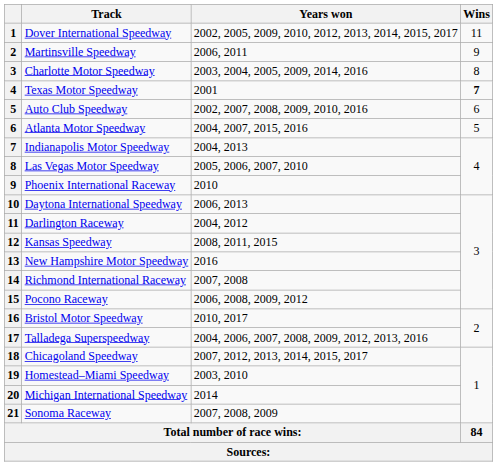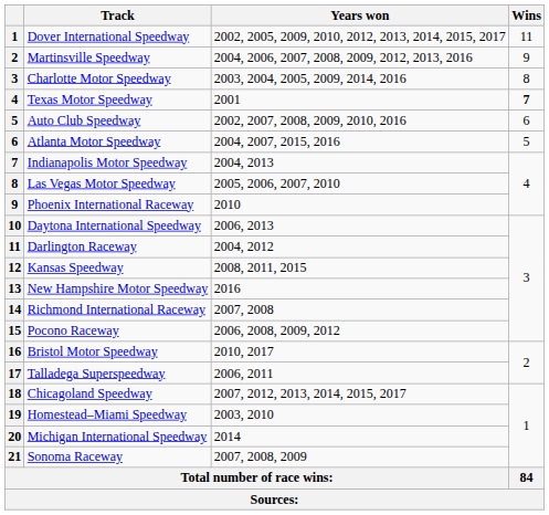Martinsville Speedway | Years won: 2006, 2011 -> 2004, 2006, 2007, 2008, 2009, 2012, 2013, 2016
Talladega Superspeedway | Years won: 2004, 2006, 2007, 2008, 2009, 2012, 2013, 2016 -> 2006, 2011
